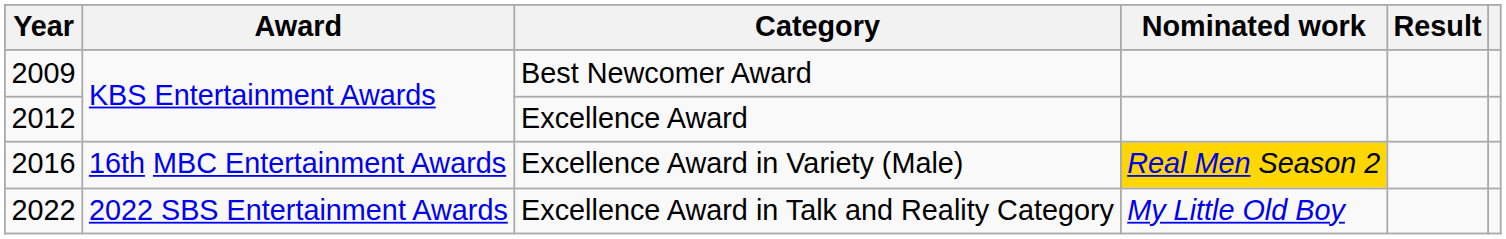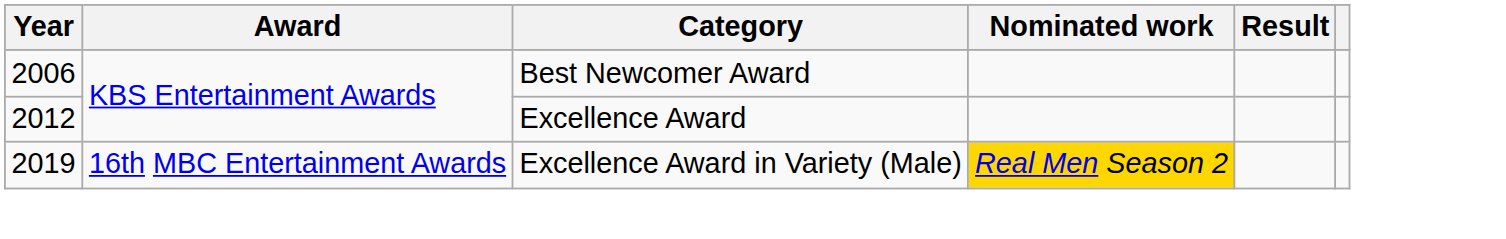Best Newcomer Award | Year: 2009 -> 2006
Excellence Award in Variety (Male) | Year: 2016 -> 2019
- row: 2022 | 2022 SBS Entertainment Awards | Excellence Award in Talk and Reality Category | My Little Old Boy
